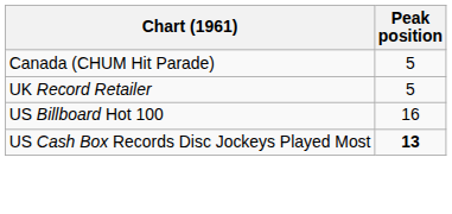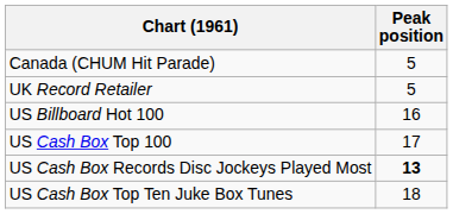+ row: US Cash Box Top 100 | 17
+ row: US Cash Box Top Ten Juke Box Tunes | 18
